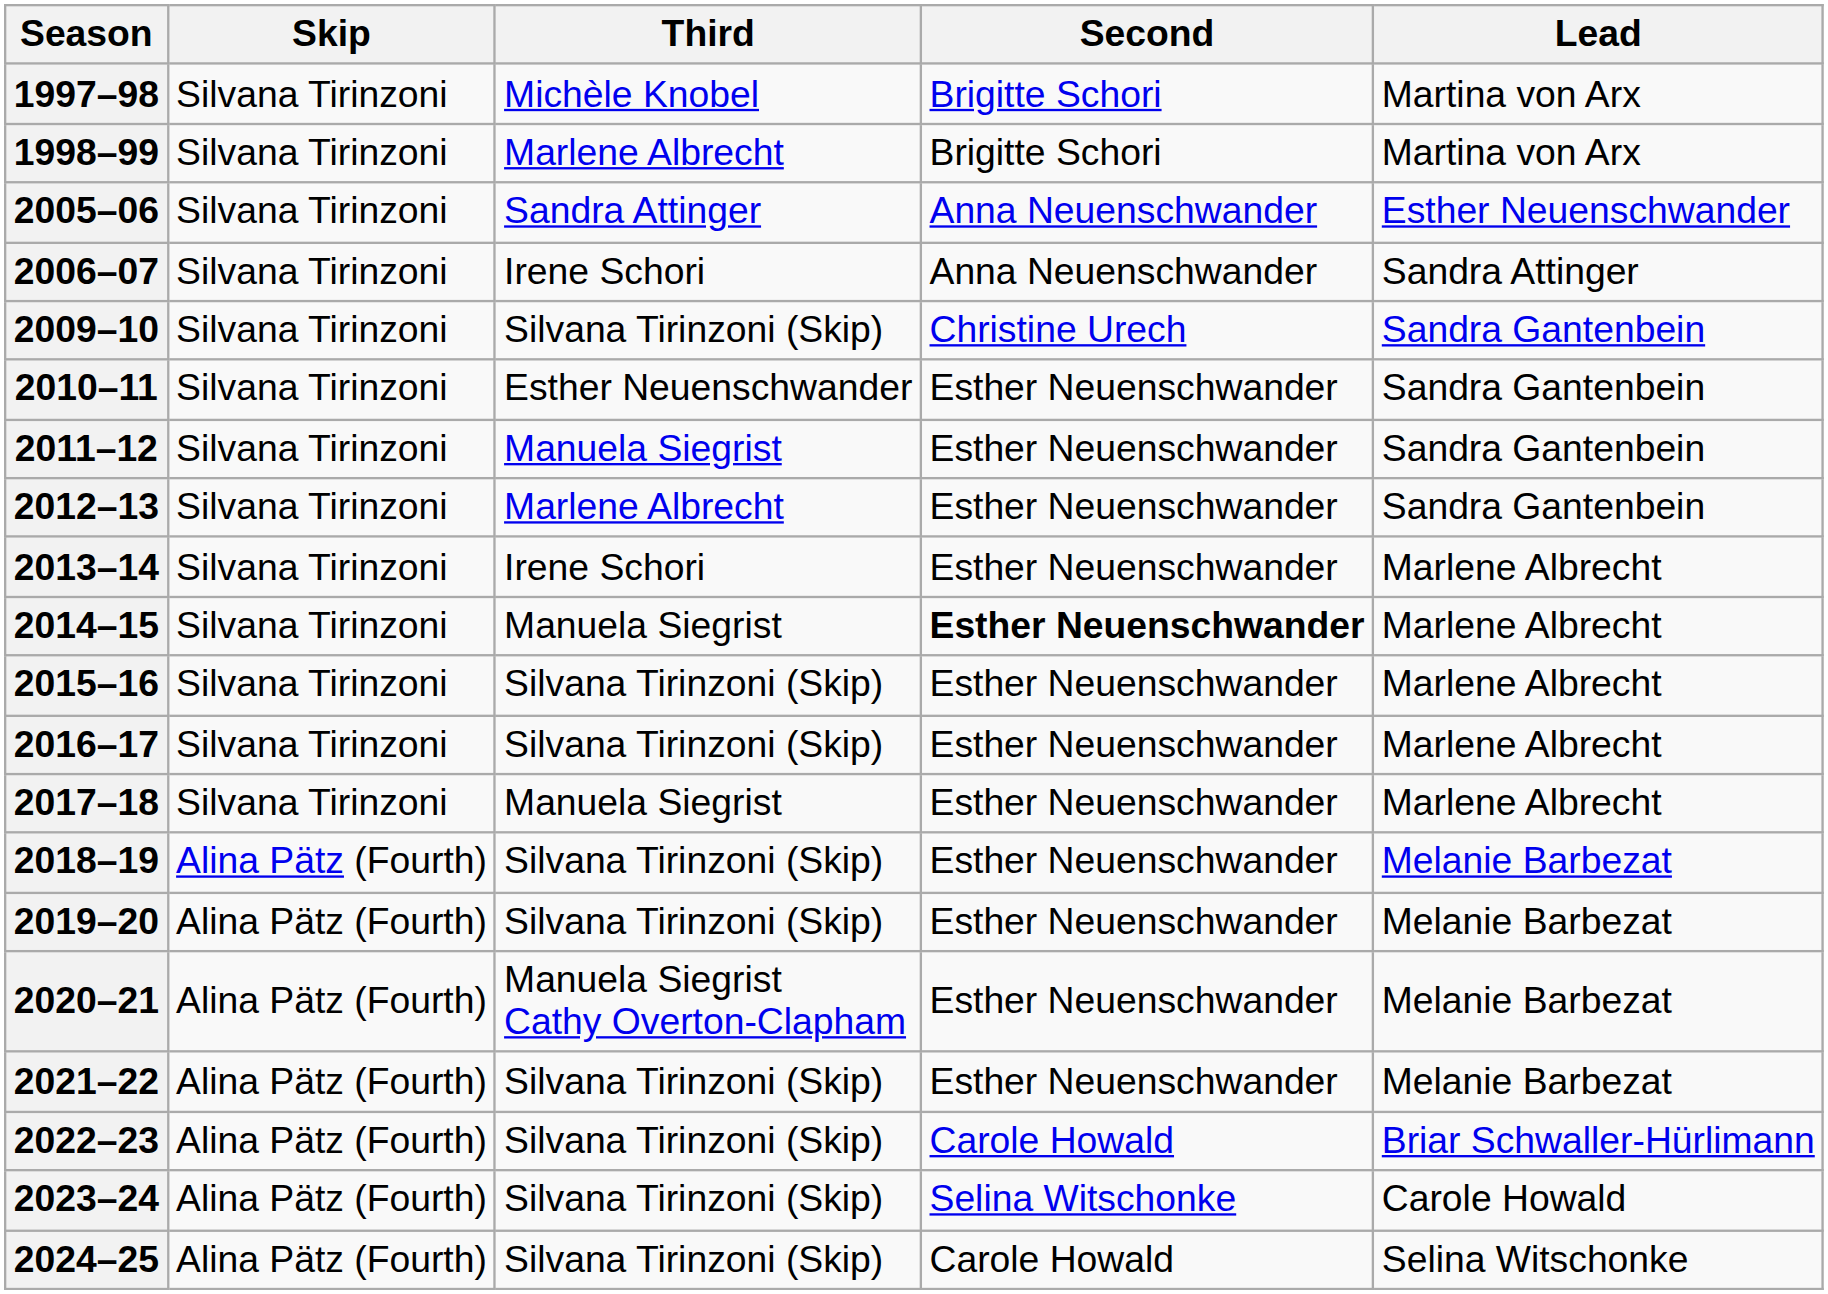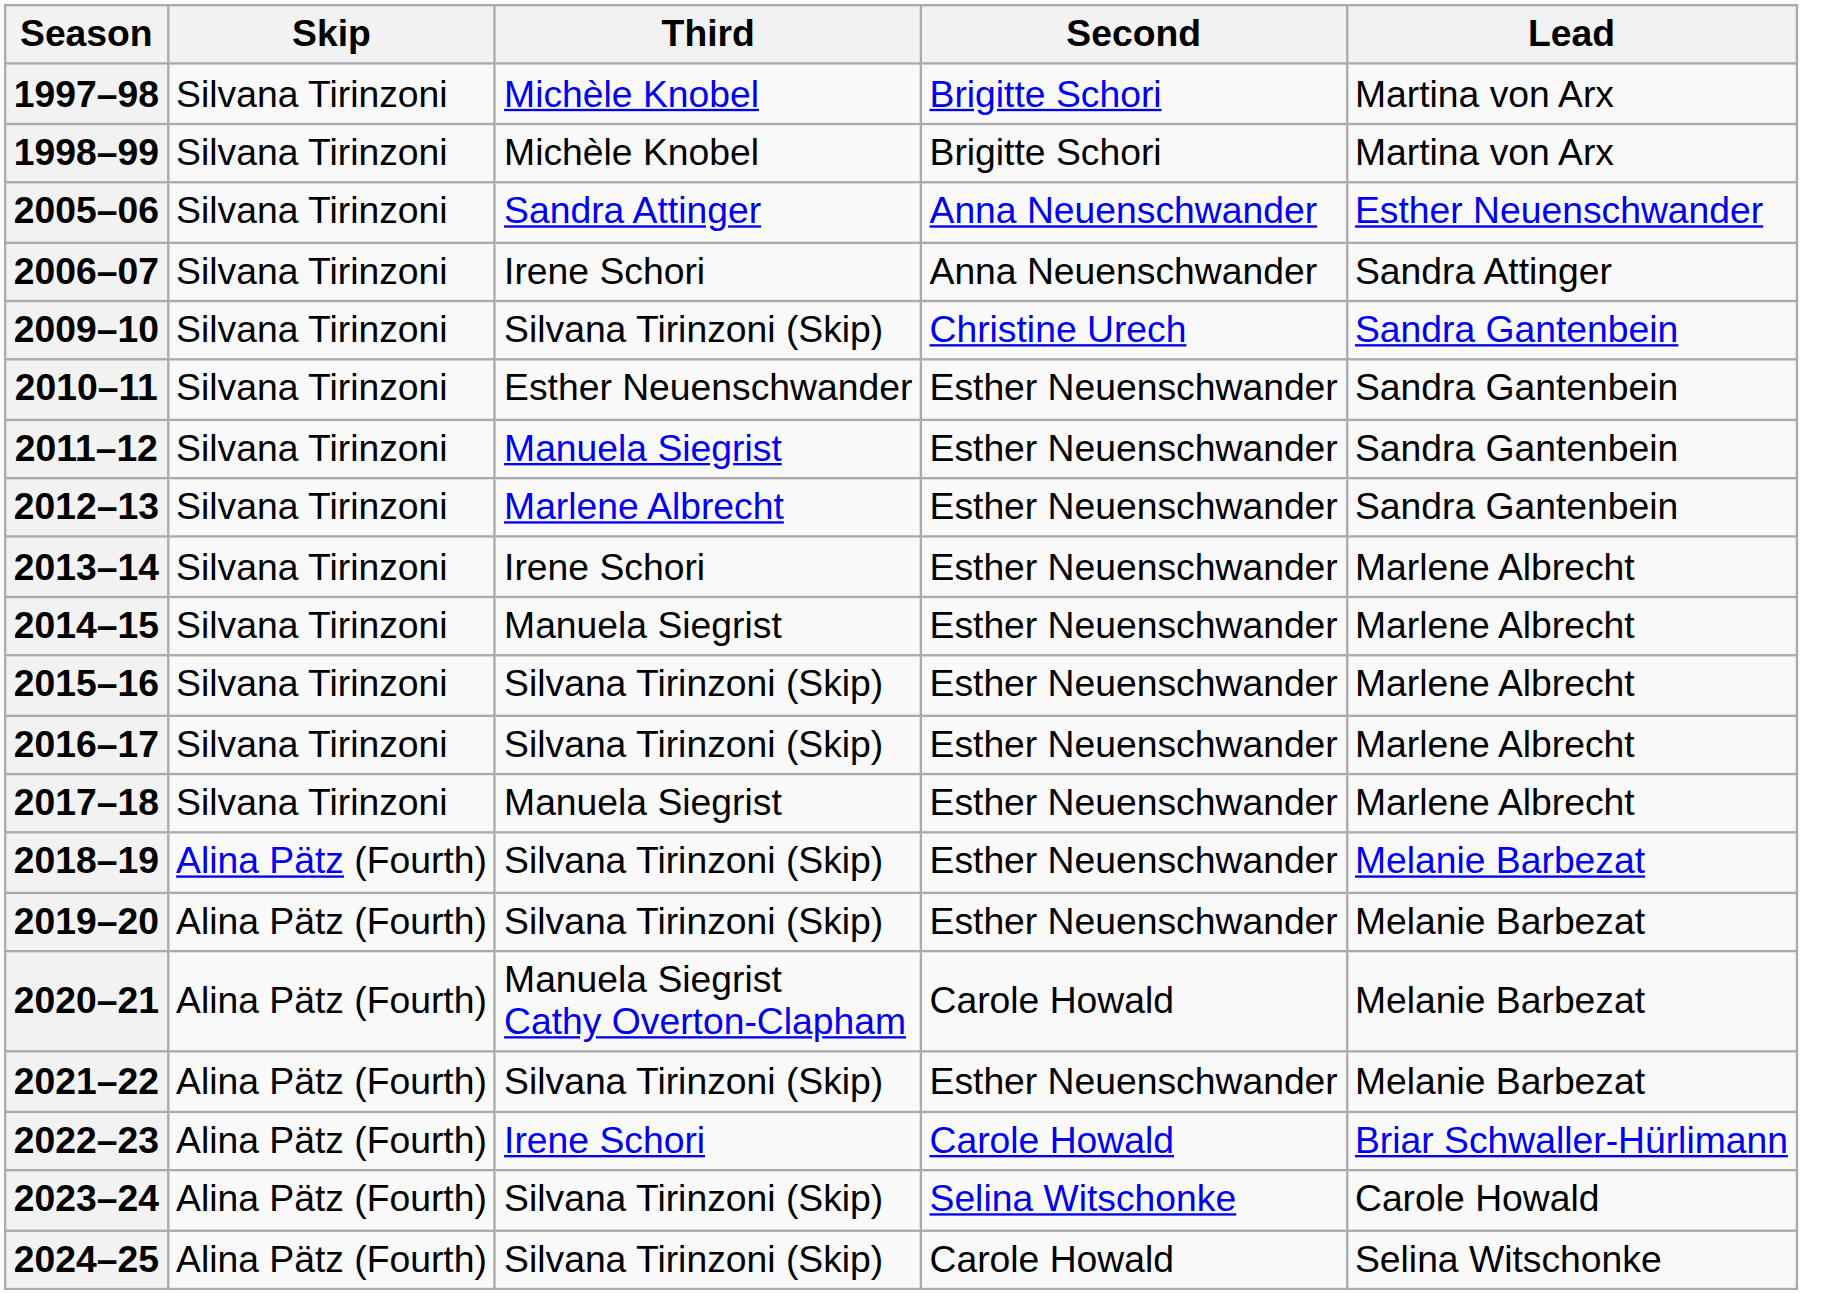1998–99 | Third: Marlene Albrecht -> Michèle Knobel
2014–15 | Second: bold -> normal
2020–21 | Second: Esther Neuenschwander -> Carole Howald
2022–23 | Third: Silvana Tirinzoni (Skip) -> Irene Schori
